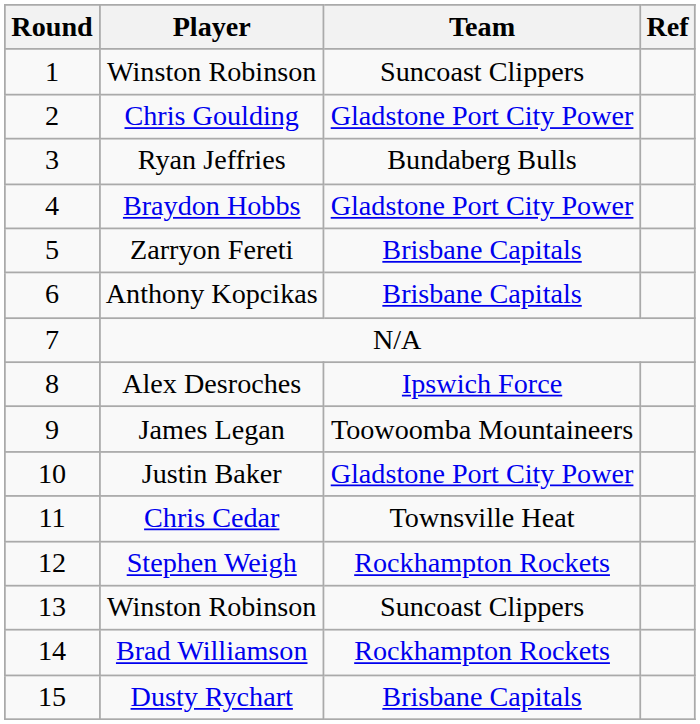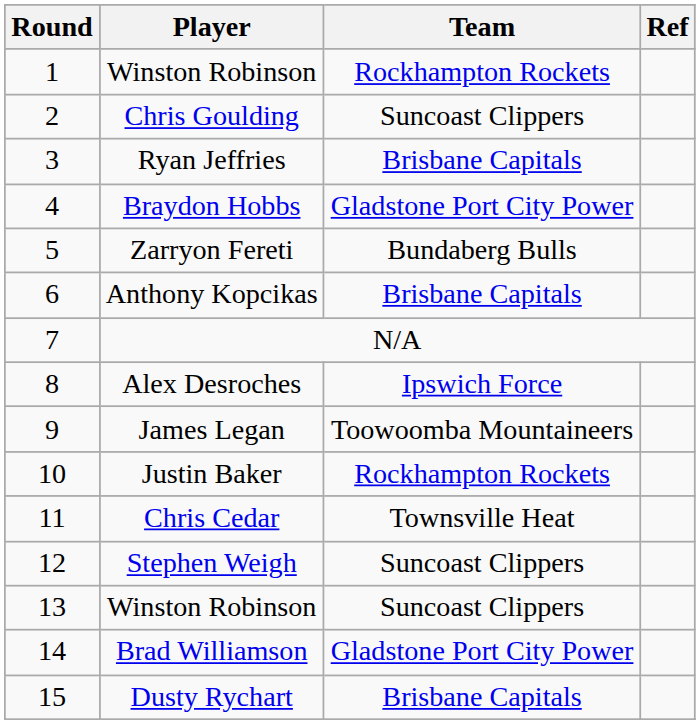1 / Winston Robinson | Team: Suncoast Clippers -> Rockhampton Rockets
Chris Goulding | Team: Gladstone Port City Power -> Suncoast Clippers
Ryan Jeffries | Team: Bundaberg Bulls -> Brisbane Capitals
Zarryon Fereti | Team: Brisbane Capitals -> Bundaberg Bulls
Justin Baker | Team: Gladstone Port City Power -> Rockhampton Rockets
Stephen Weigh | Team: Rockhampton Rockets -> Suncoast Clippers
Brad Williamson | Team: Rockhampton Rockets -> Gladstone Port City Power
